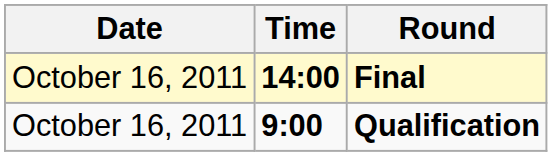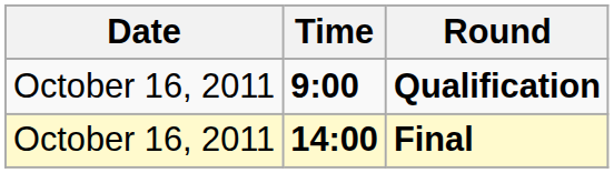rows swapped: Qualification <-> Final
